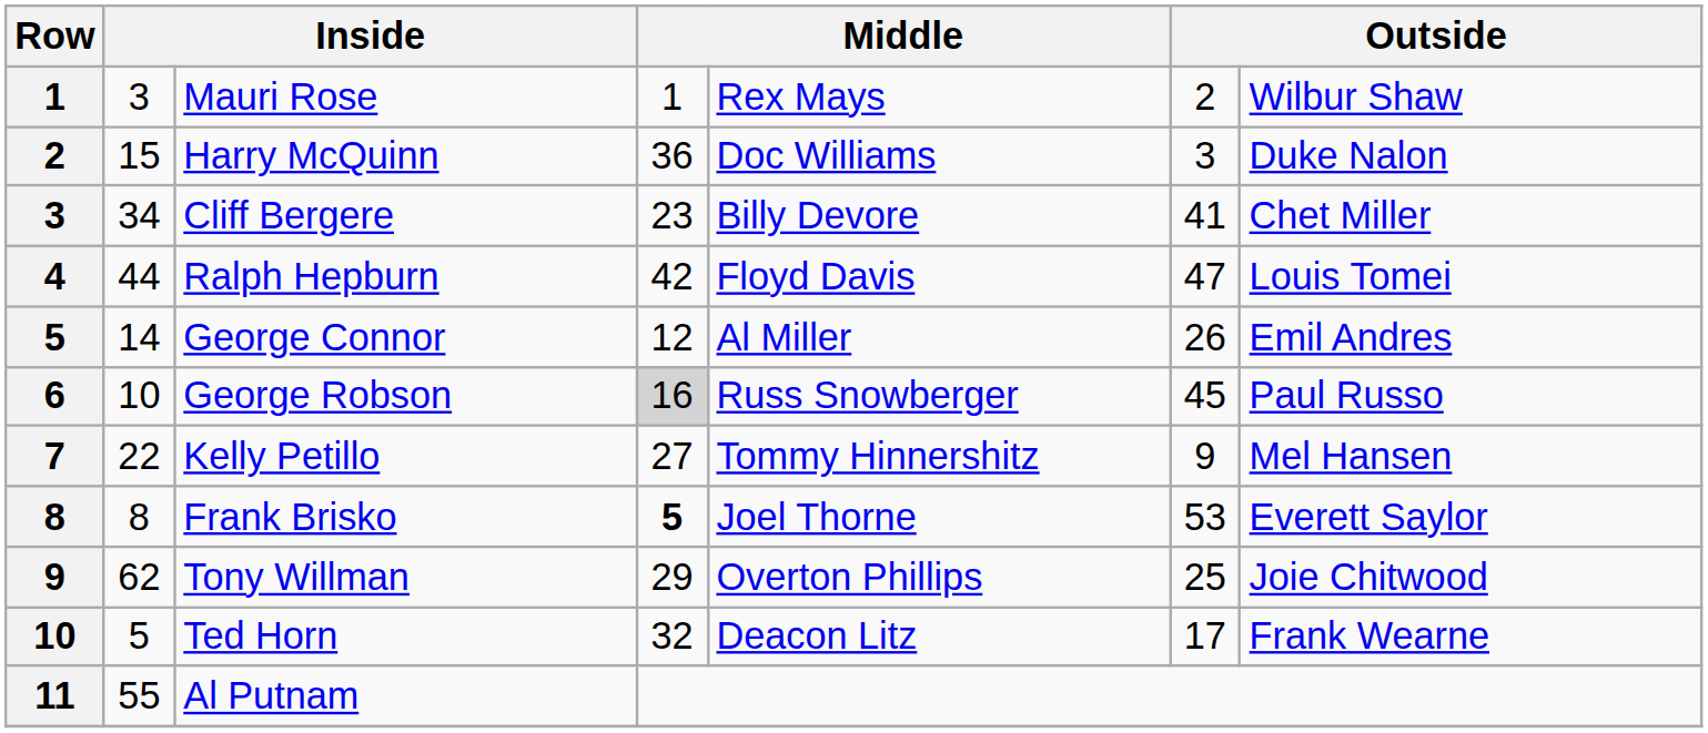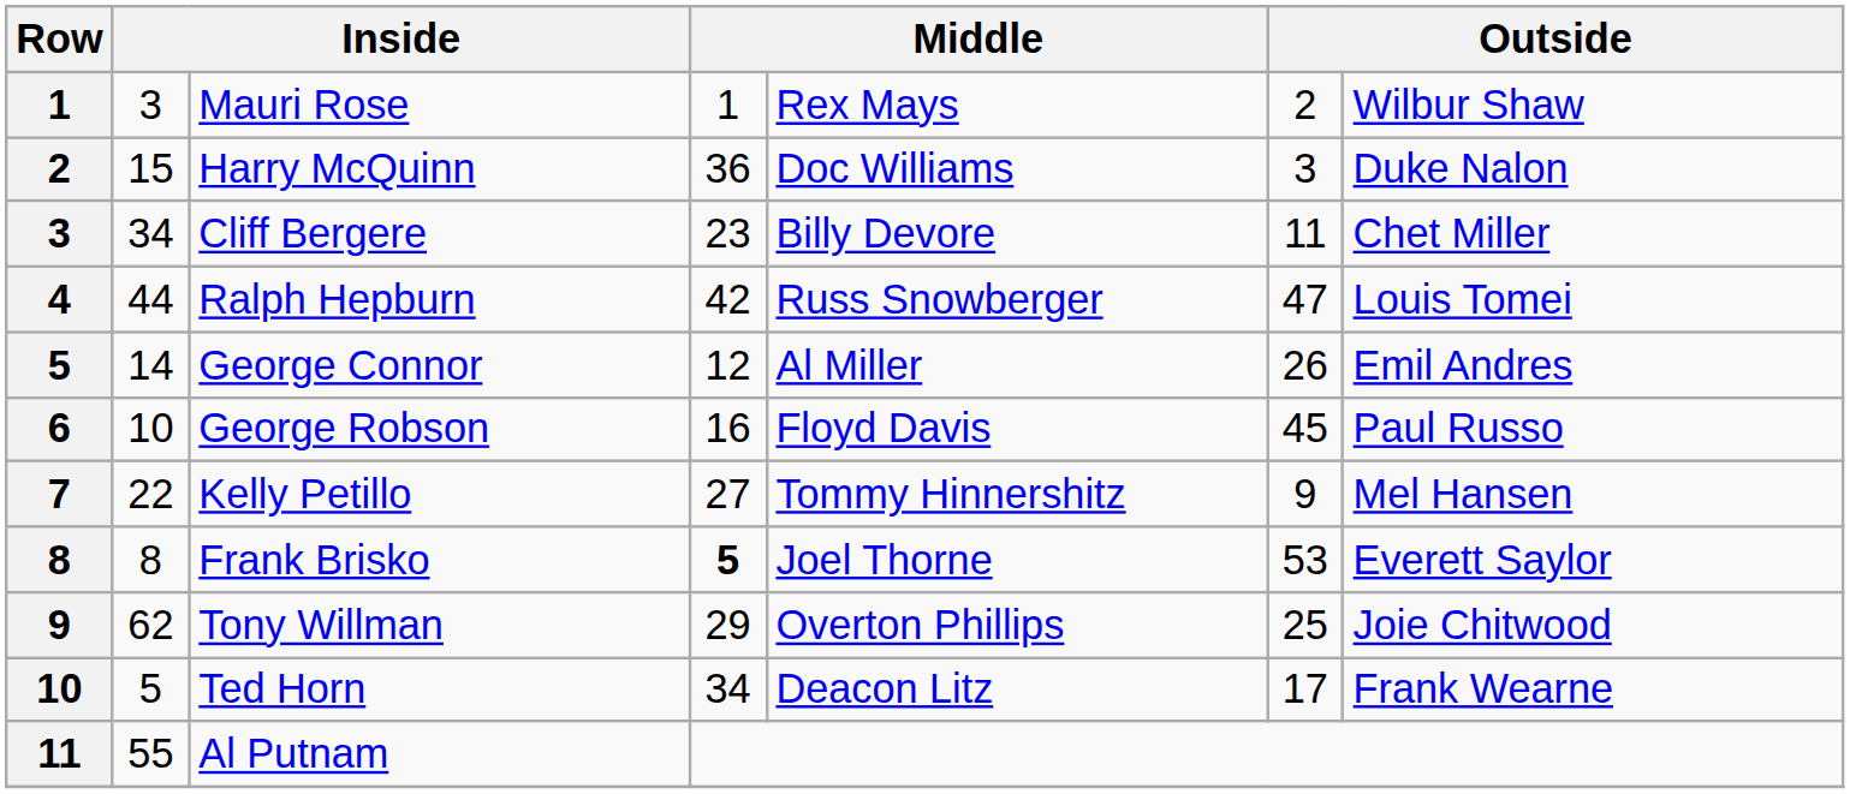Cliff Bergere | column 6: 41 -> 11
Ralph Hepburn | column 5: Floyd Davis -> Russ Snowberger
George Robson | column 4: lightgrey background -> no background
George Robson | column 5: Russ Snowberger -> Floyd Davis
Ted Horn | column 4: 32 -> 34
